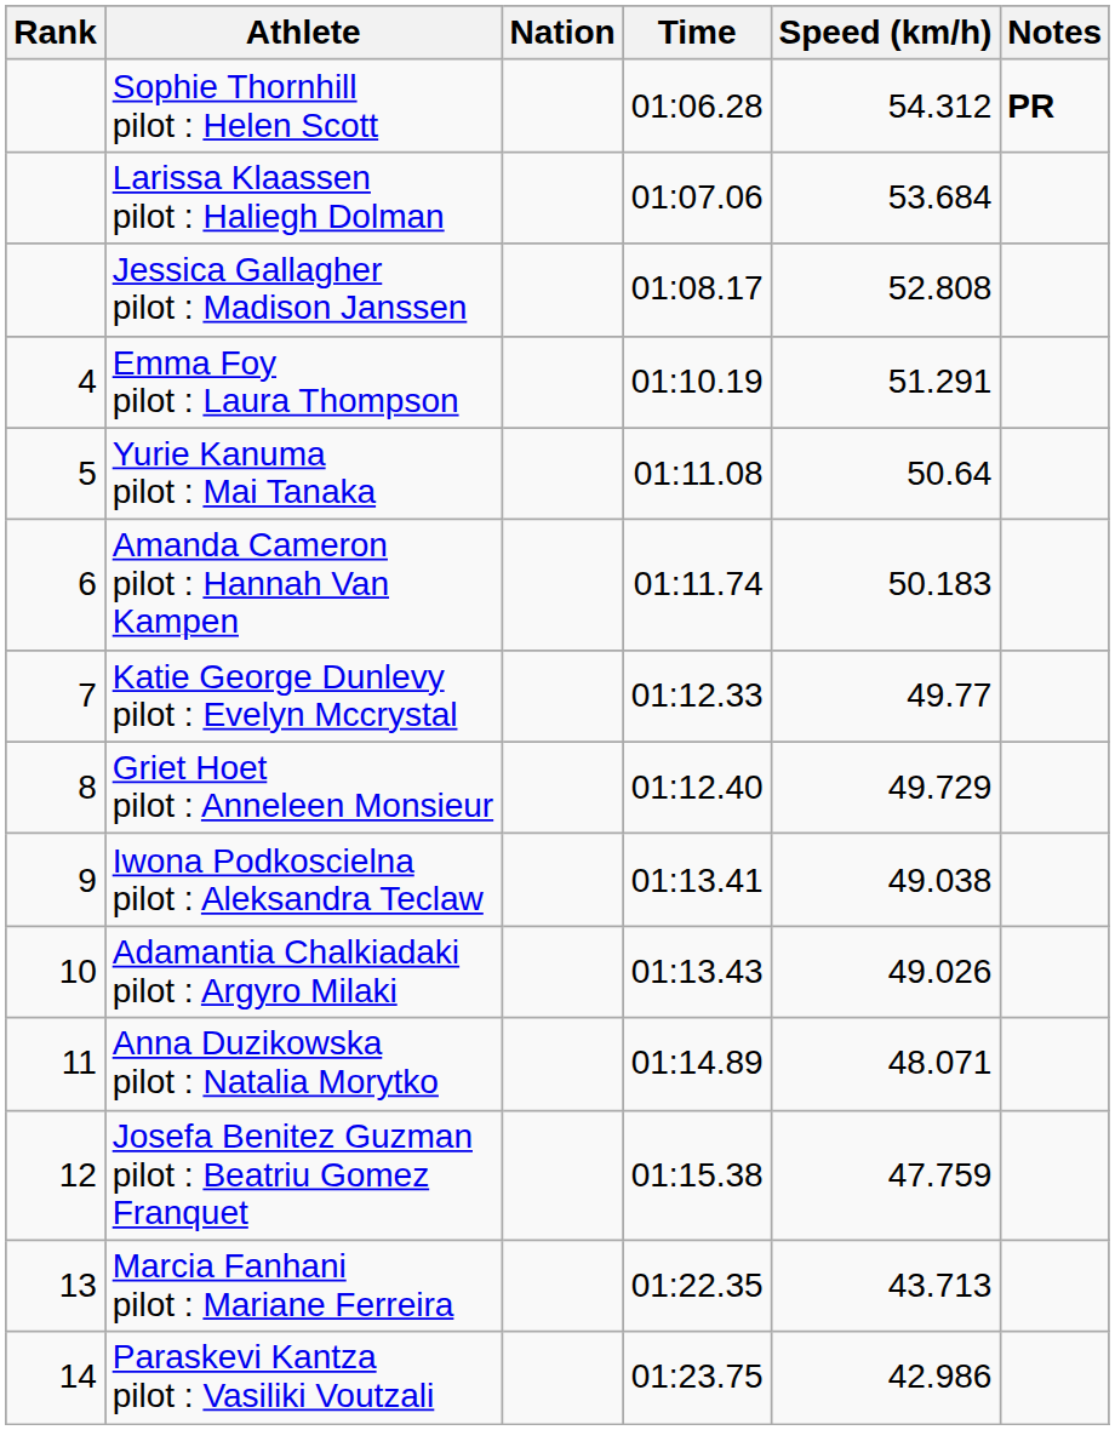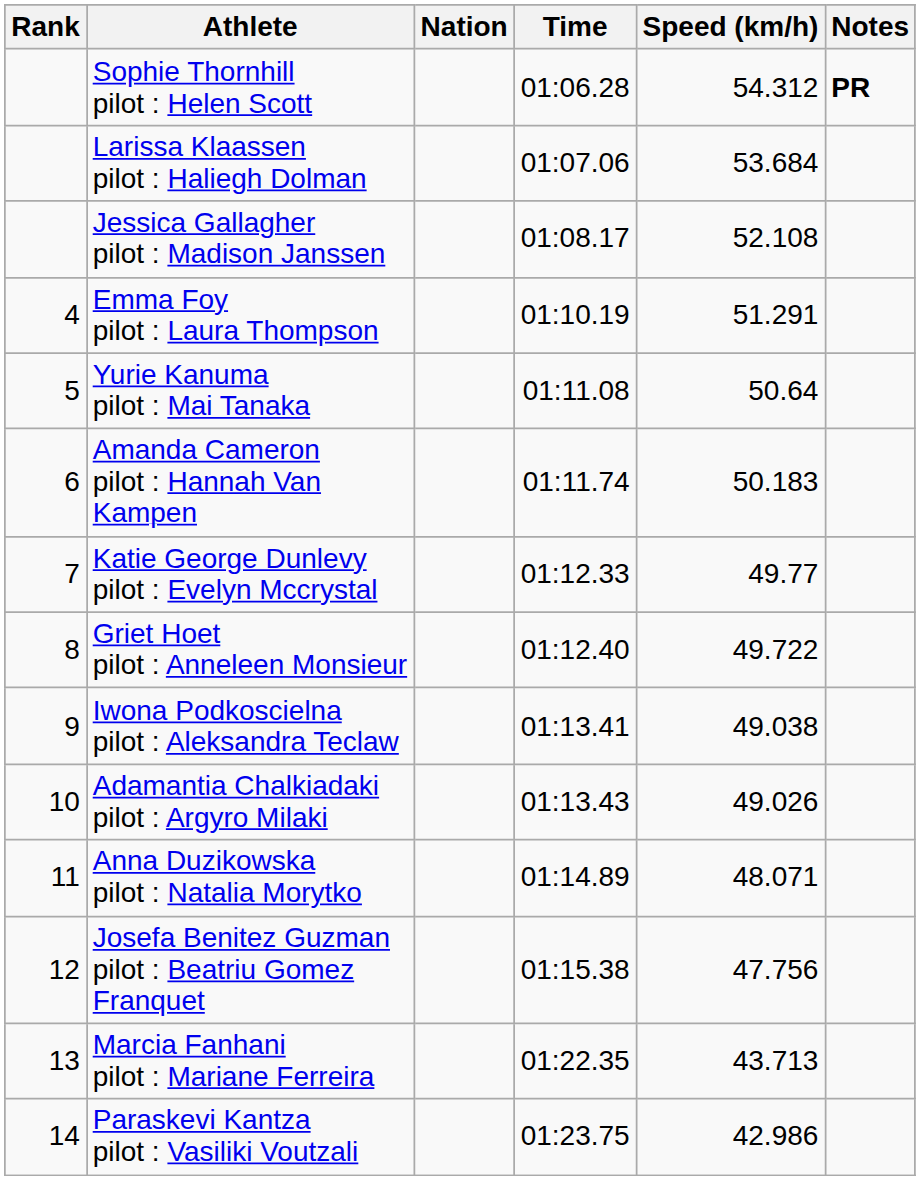Jessica Gallagher pilot : Madison Janssen | Speed (km/h): 52.808 -> 52.108
Griet Hoet pilot : Anneleen Monsieur | Speed (km/h): 49.729 -> 49.722
Josefa Benitez Guzman pilot : Beatriu Gomez Franquet | Speed (km/h): 47.759 -> 47.756
